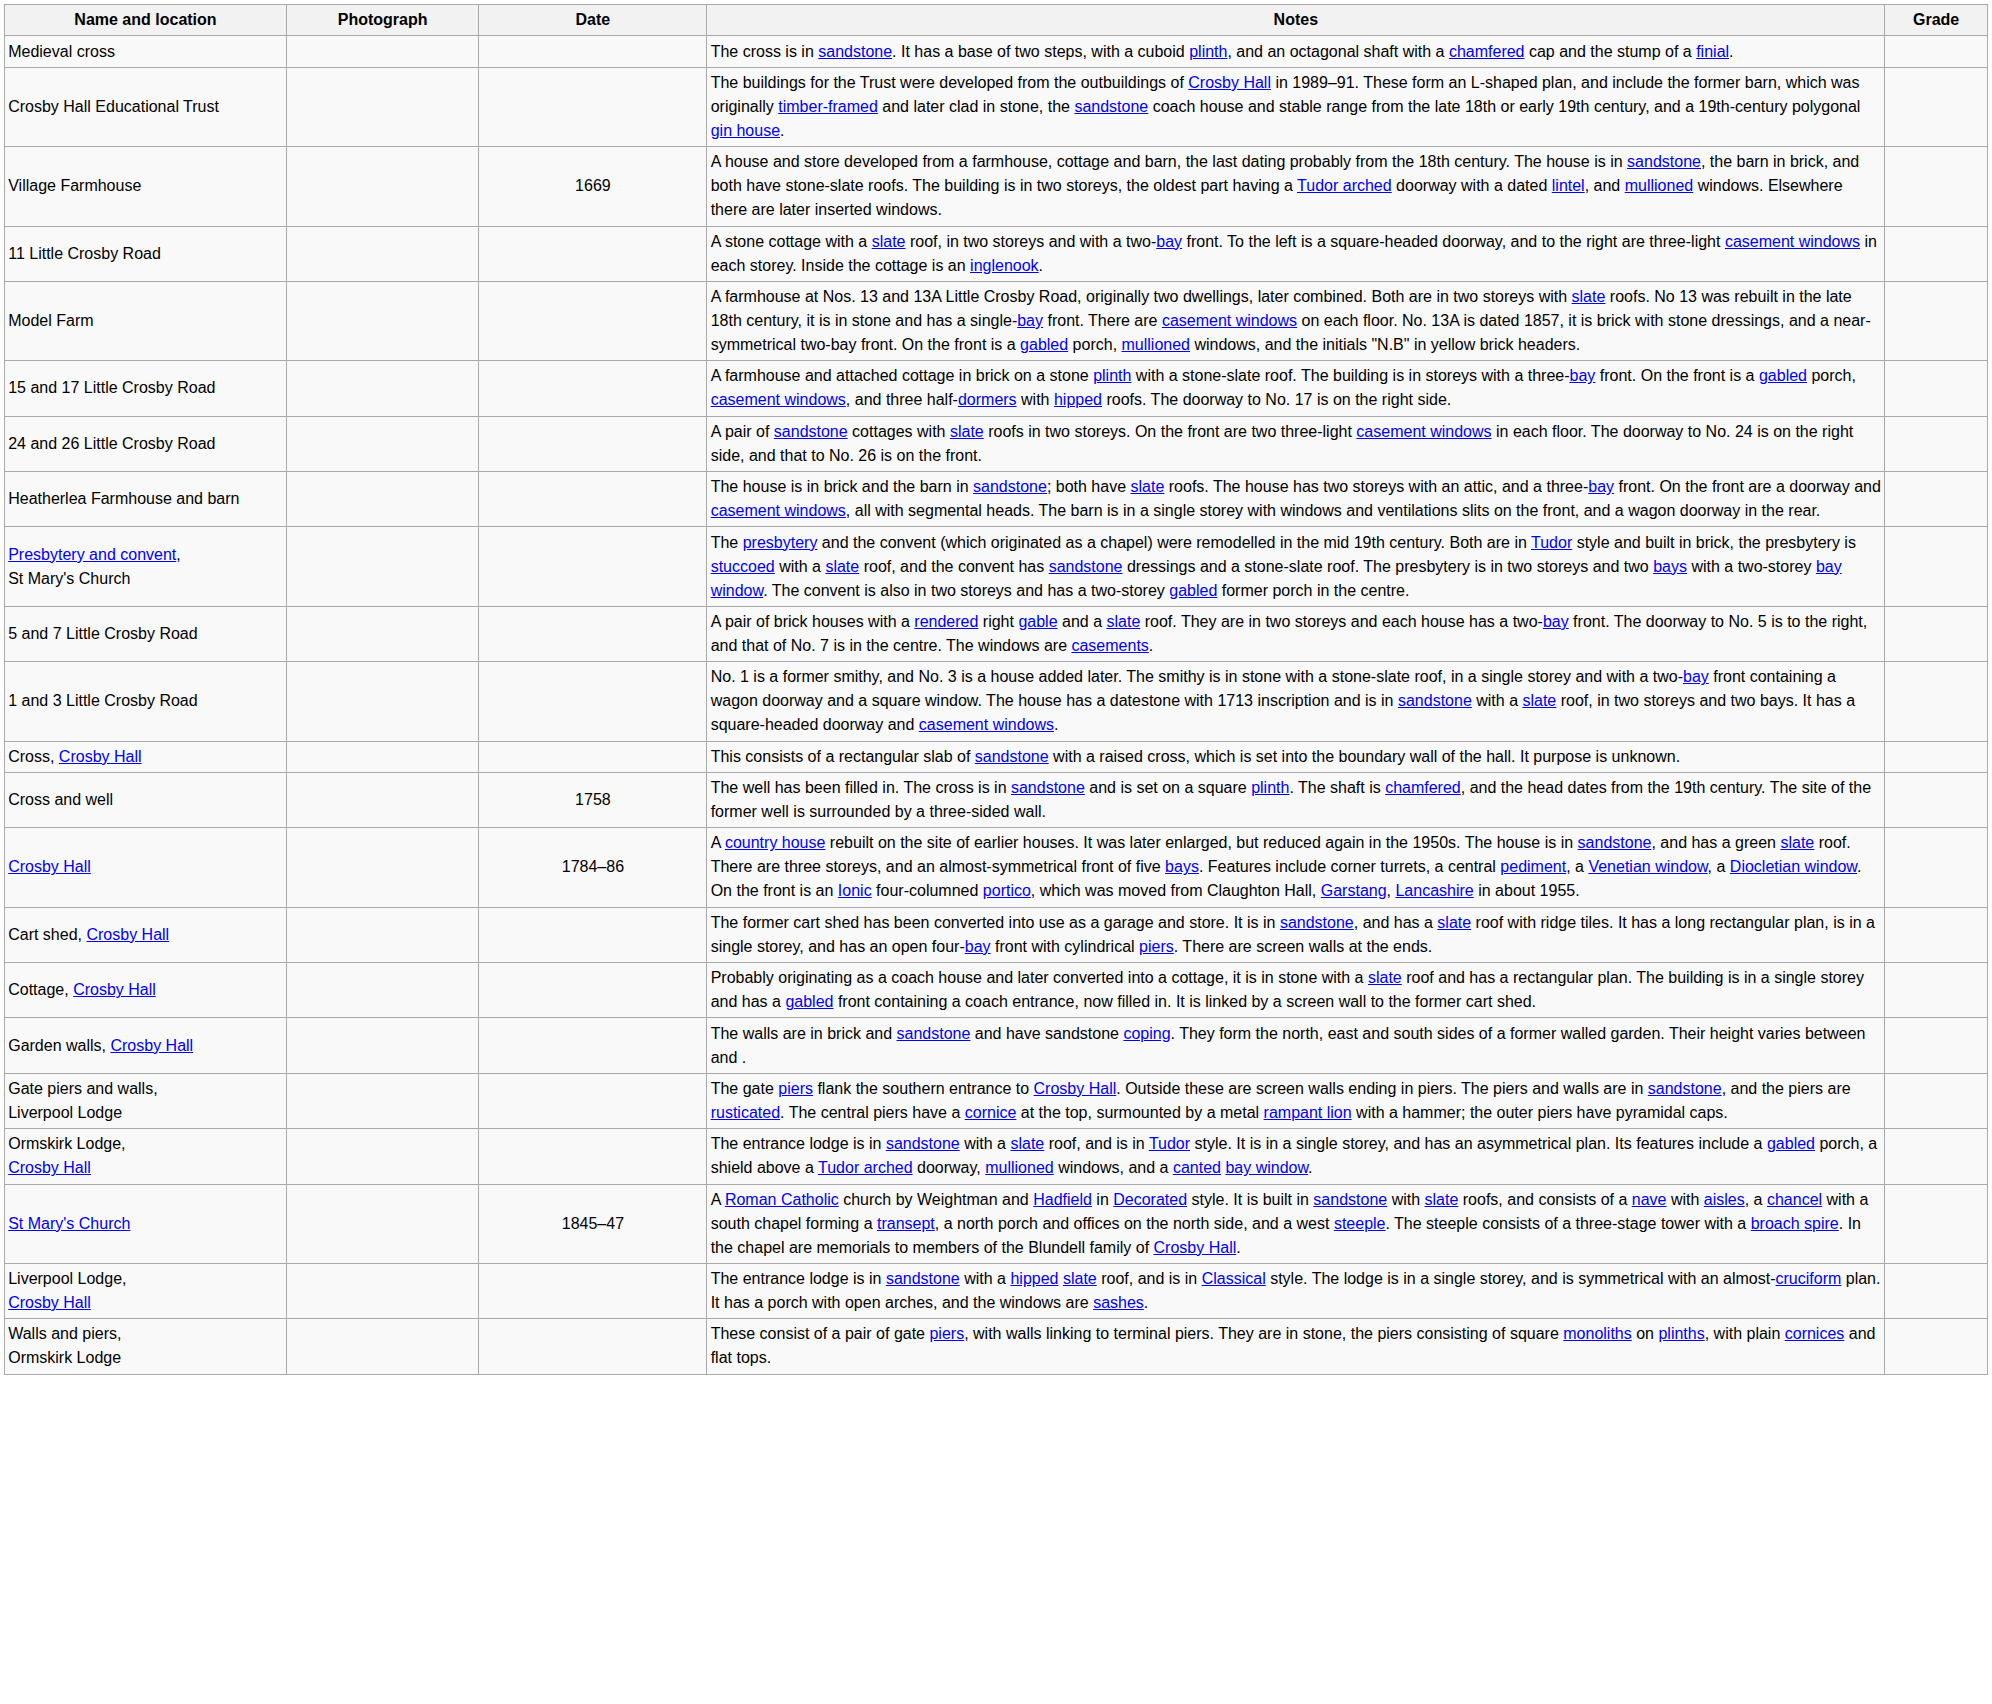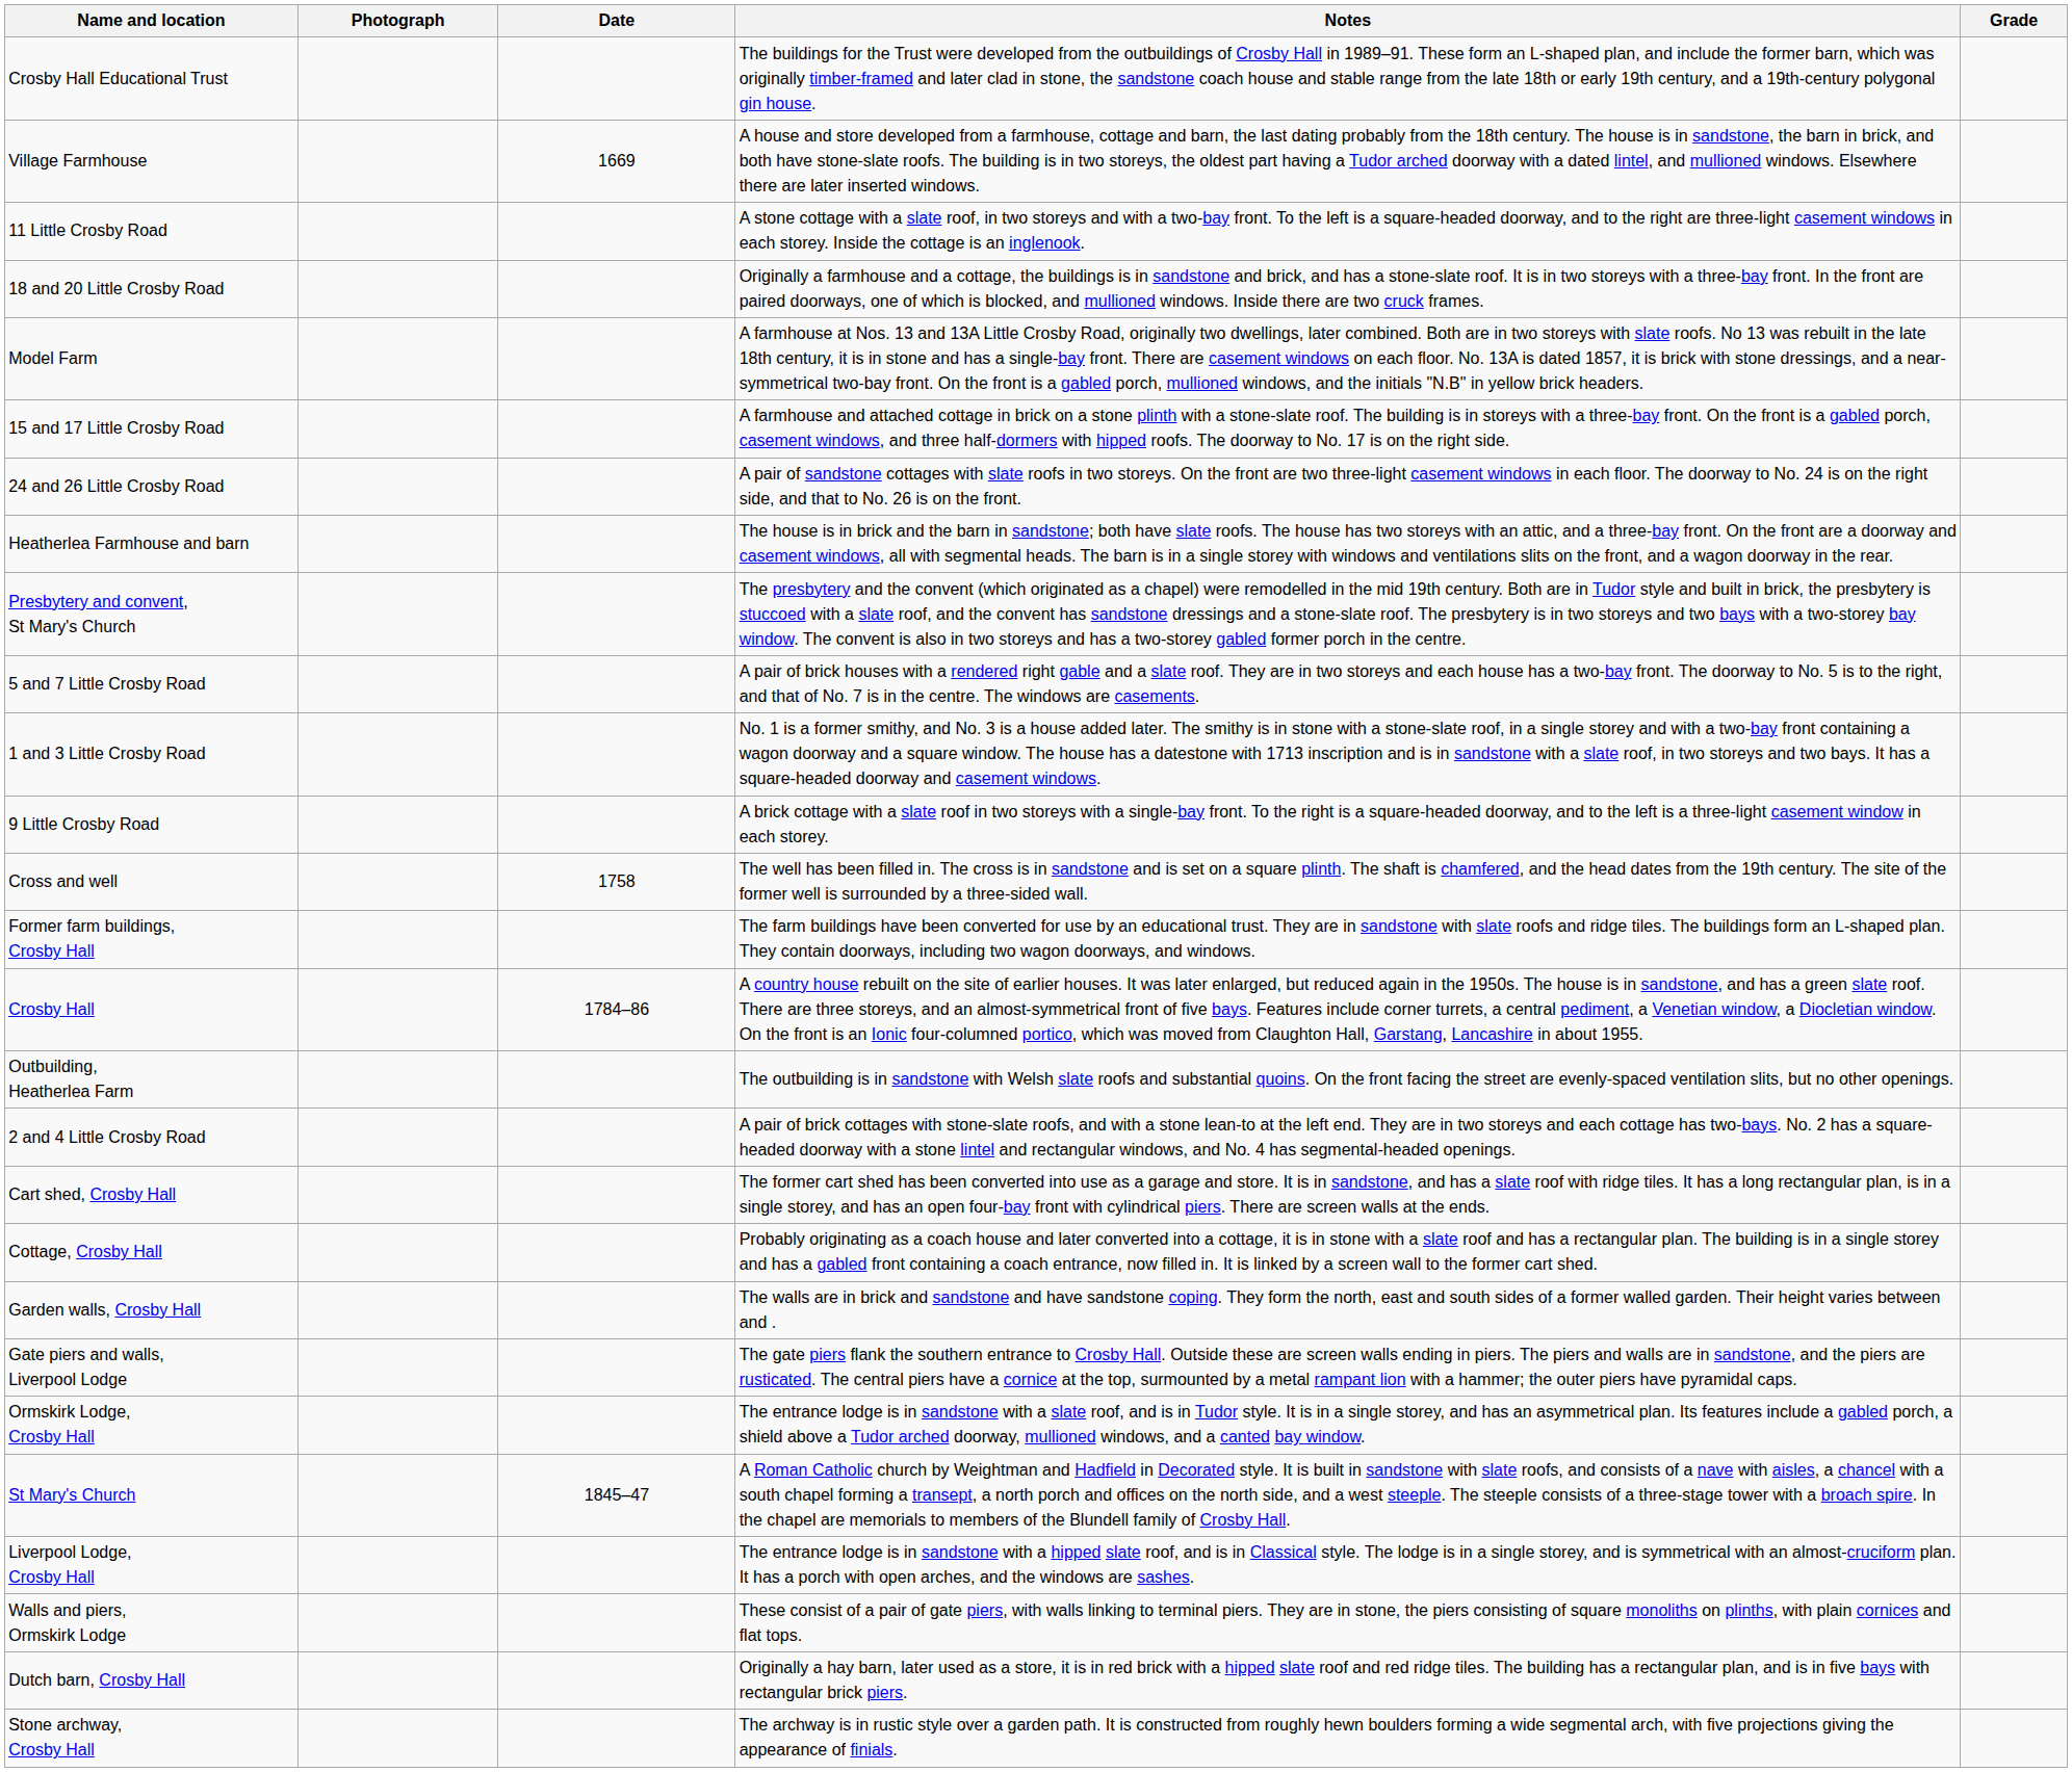- row: Medieval cross | The cross is in sandstone. It has a base of two steps, with a cuboid plinth, and an octagonal shaft with a chamfered cap and the stump of a finial.
+ row: 18 and 20 Little Crosby Road | Originally a farmhouse and a cottage, the buildings is in sandstone and brick, and has a stone-slate roof. It is in two storeys with a three-bay front. In the front are paired doorways, one of which is blocked, and mullioned windows. Inside there are two cruck frames.
+ row: 9 Little Crosby Road | A brick cottage with a slate roof in two storeys with a single-bay front. To the right is a square-headed doorway, and to the left is a three-light casement window in each storey.
- row: Cross, Crosby Hall | This consists of a rectangular slab of sandstone with a raised cross, which is set into the boundary wall of the hall. It purpose is unknown.
+ row: Former farm buildings, Crosby Hall | The farm buildings have been converted for use by an educational trust. They are in sandstone with slate roofs and ridge tiles. The buildings form an L-shaped plan. They contain doorways, including two wagon doorways, and windows.
+ row: Outbuilding, Heatherlea Farm | The outbuilding is in sandstone with Welsh slate roofs and substantial quoins. On the front facing the street are evenly-spaced ventilation slits, but no other openings.
+ row: 2 and 4 Little Crosby Road | A pair of brick cottages with stone-slate roofs, and with a stone lean-to at the left end. They are in two storeys and each cottage has two-bays. No. 2 has a square-headed doorway with a stone lintel and rectangular windows, and No. 4 has segmental-headed openings.
+ row: Dutch barn, Crosby Hall | Originally a hay barn, later used as a store, it is in red brick with a hipped slate roof and red ridge tiles. The building has a rectangular plan, and is in five bays with rectangular brick piers.
+ row: Stone archway, Crosby Hall | The archway is in rustic style over a garden path. It is constructed from roughly hewn boulders forming a wide segmental arch, with five projections giving the appearance of finials.
